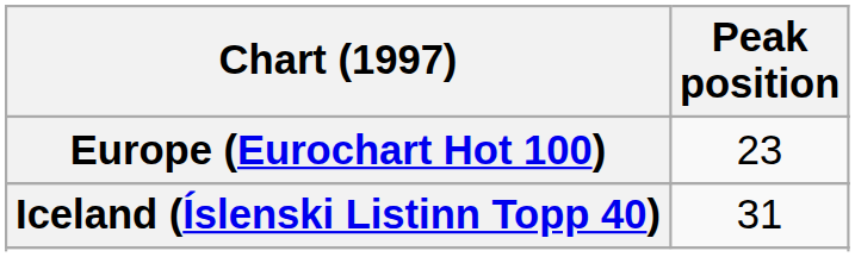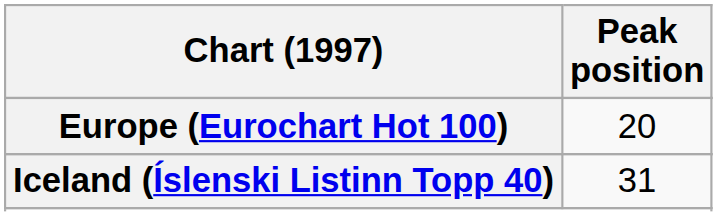Europe (Eurochart Hot 100) | Peak position: 23 -> 20
